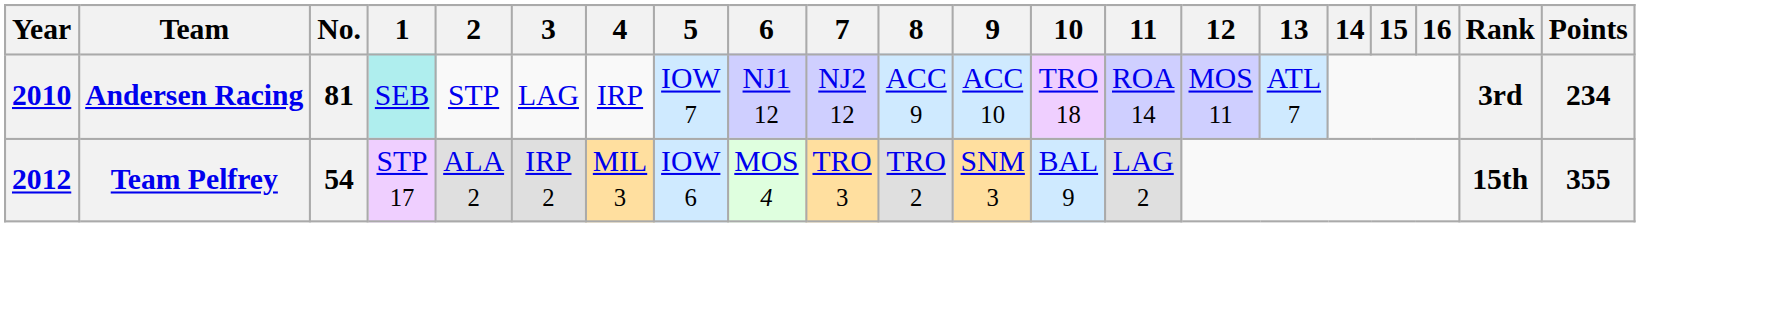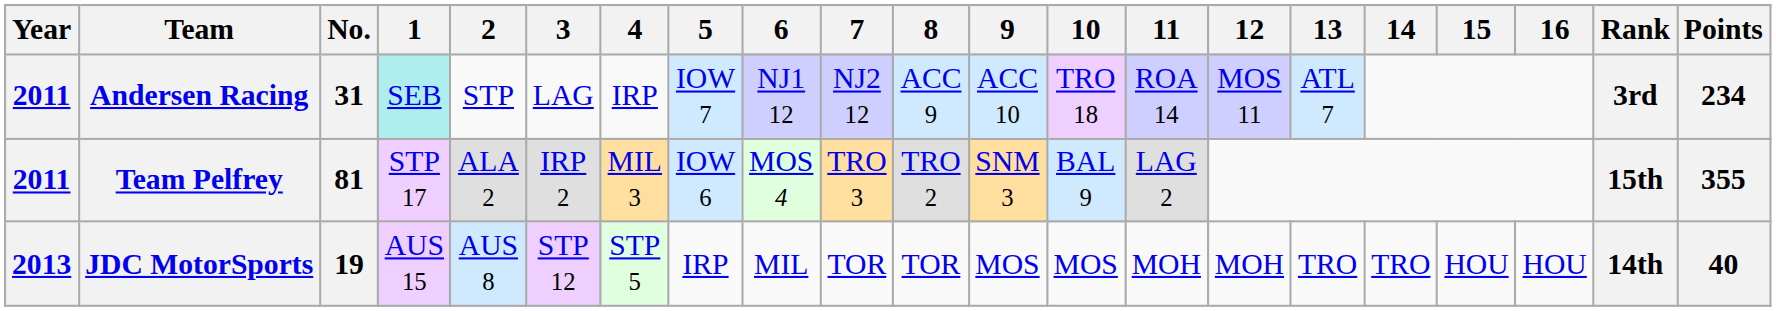Andersen Racing | Year: 2010 -> 2011
Andersen Racing | No.: 81 -> 31
Team Pelfrey | Year: 2012 -> 2011
Team Pelfrey | No.: 54 -> 81
+ row: 2013 | JDC MotorSports | 19 | AUS 15 | AUS 8 | STP 12 | STP 5 | IRP | MIL | TOR | TOR | MOS | MOS | MOH | MOH | TRO | TRO | HOU | HOU | 14th | 40
